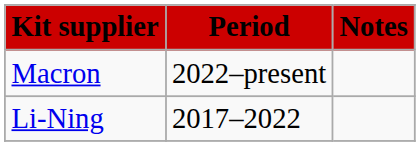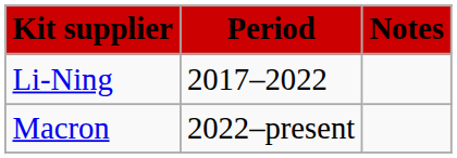rows swapped: Li-Ning <-> Macron
